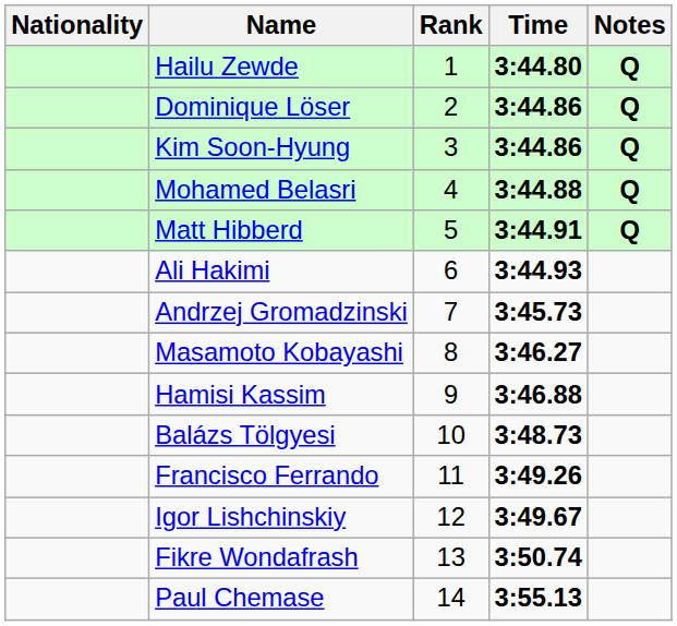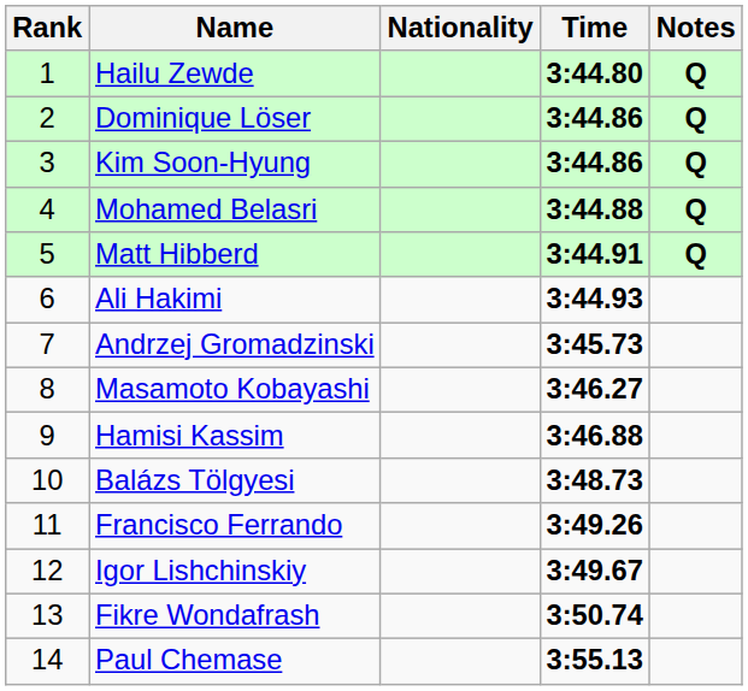columns swapped: Rank <-> Nationality
